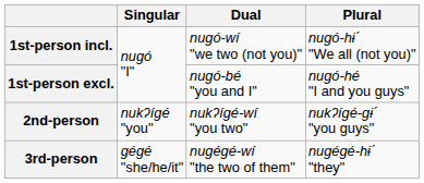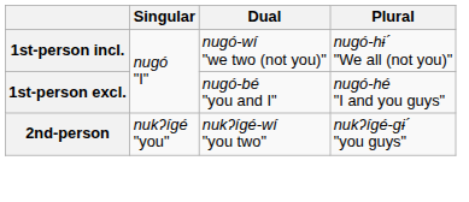- row: 3rd-person | gégé "she/he/it" | nugégé-wí "the two of them" | nugégé-hɨ´ "they"
